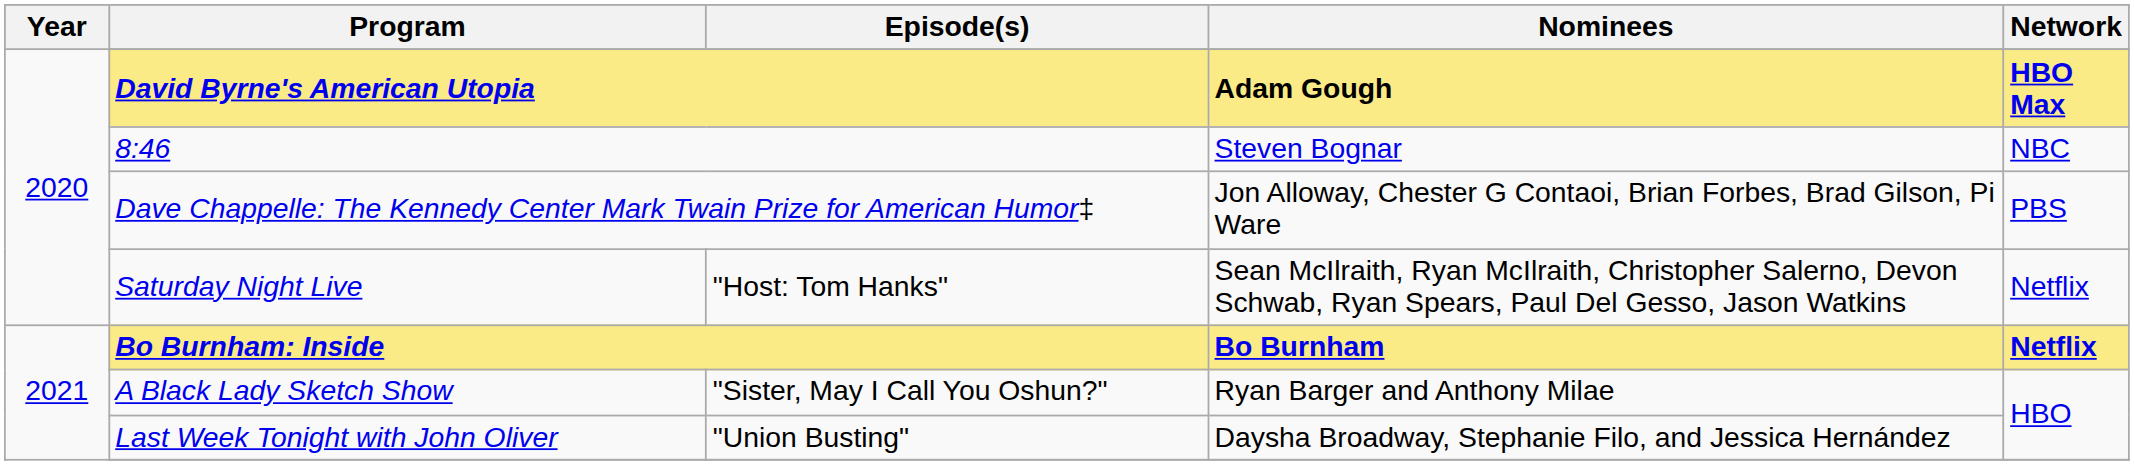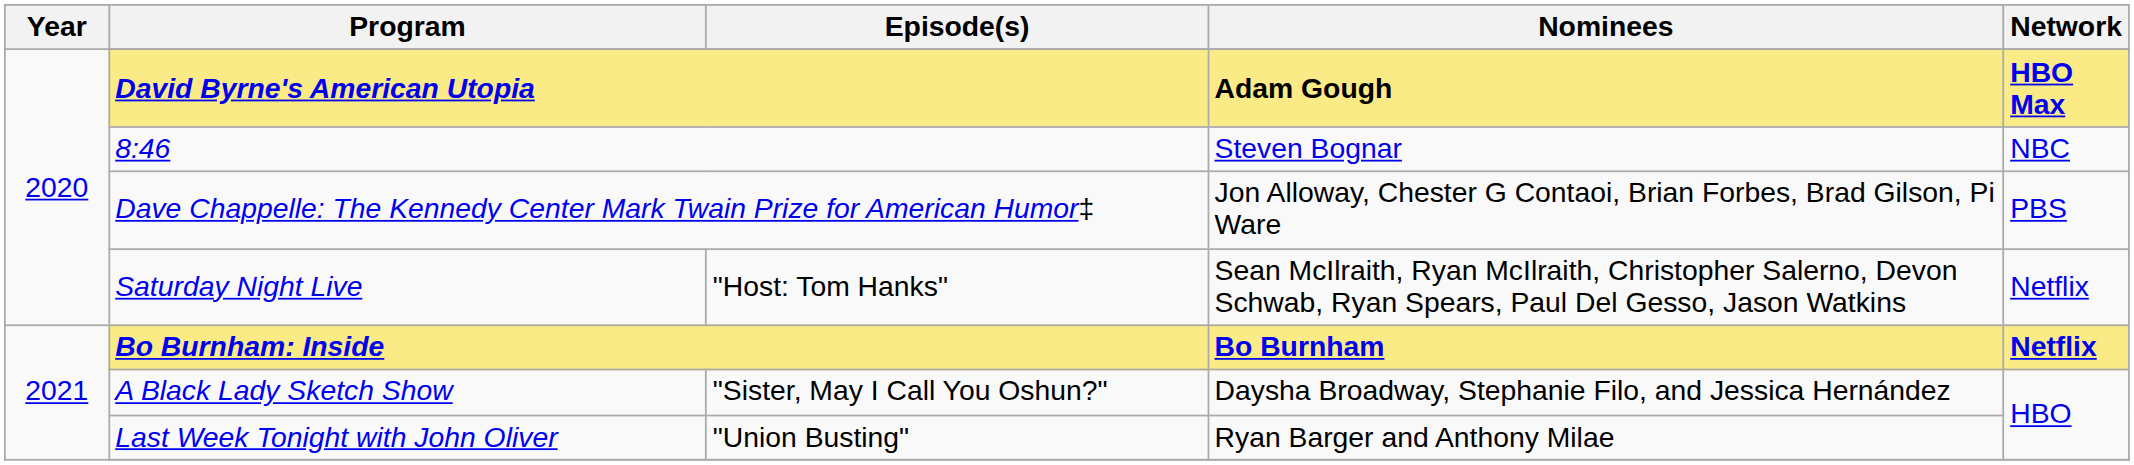A Black Lady Sketch Show | Nominees: Ryan Barger and Anthony Milae -> Daysha Broadway, Stephanie Filo, and Jessica Hernández
Last Week Tonight with John Oliver | Nominees: Daysha Broadway, Stephanie Filo, and Jessica Hernández -> Ryan Barger and Anthony Milae
